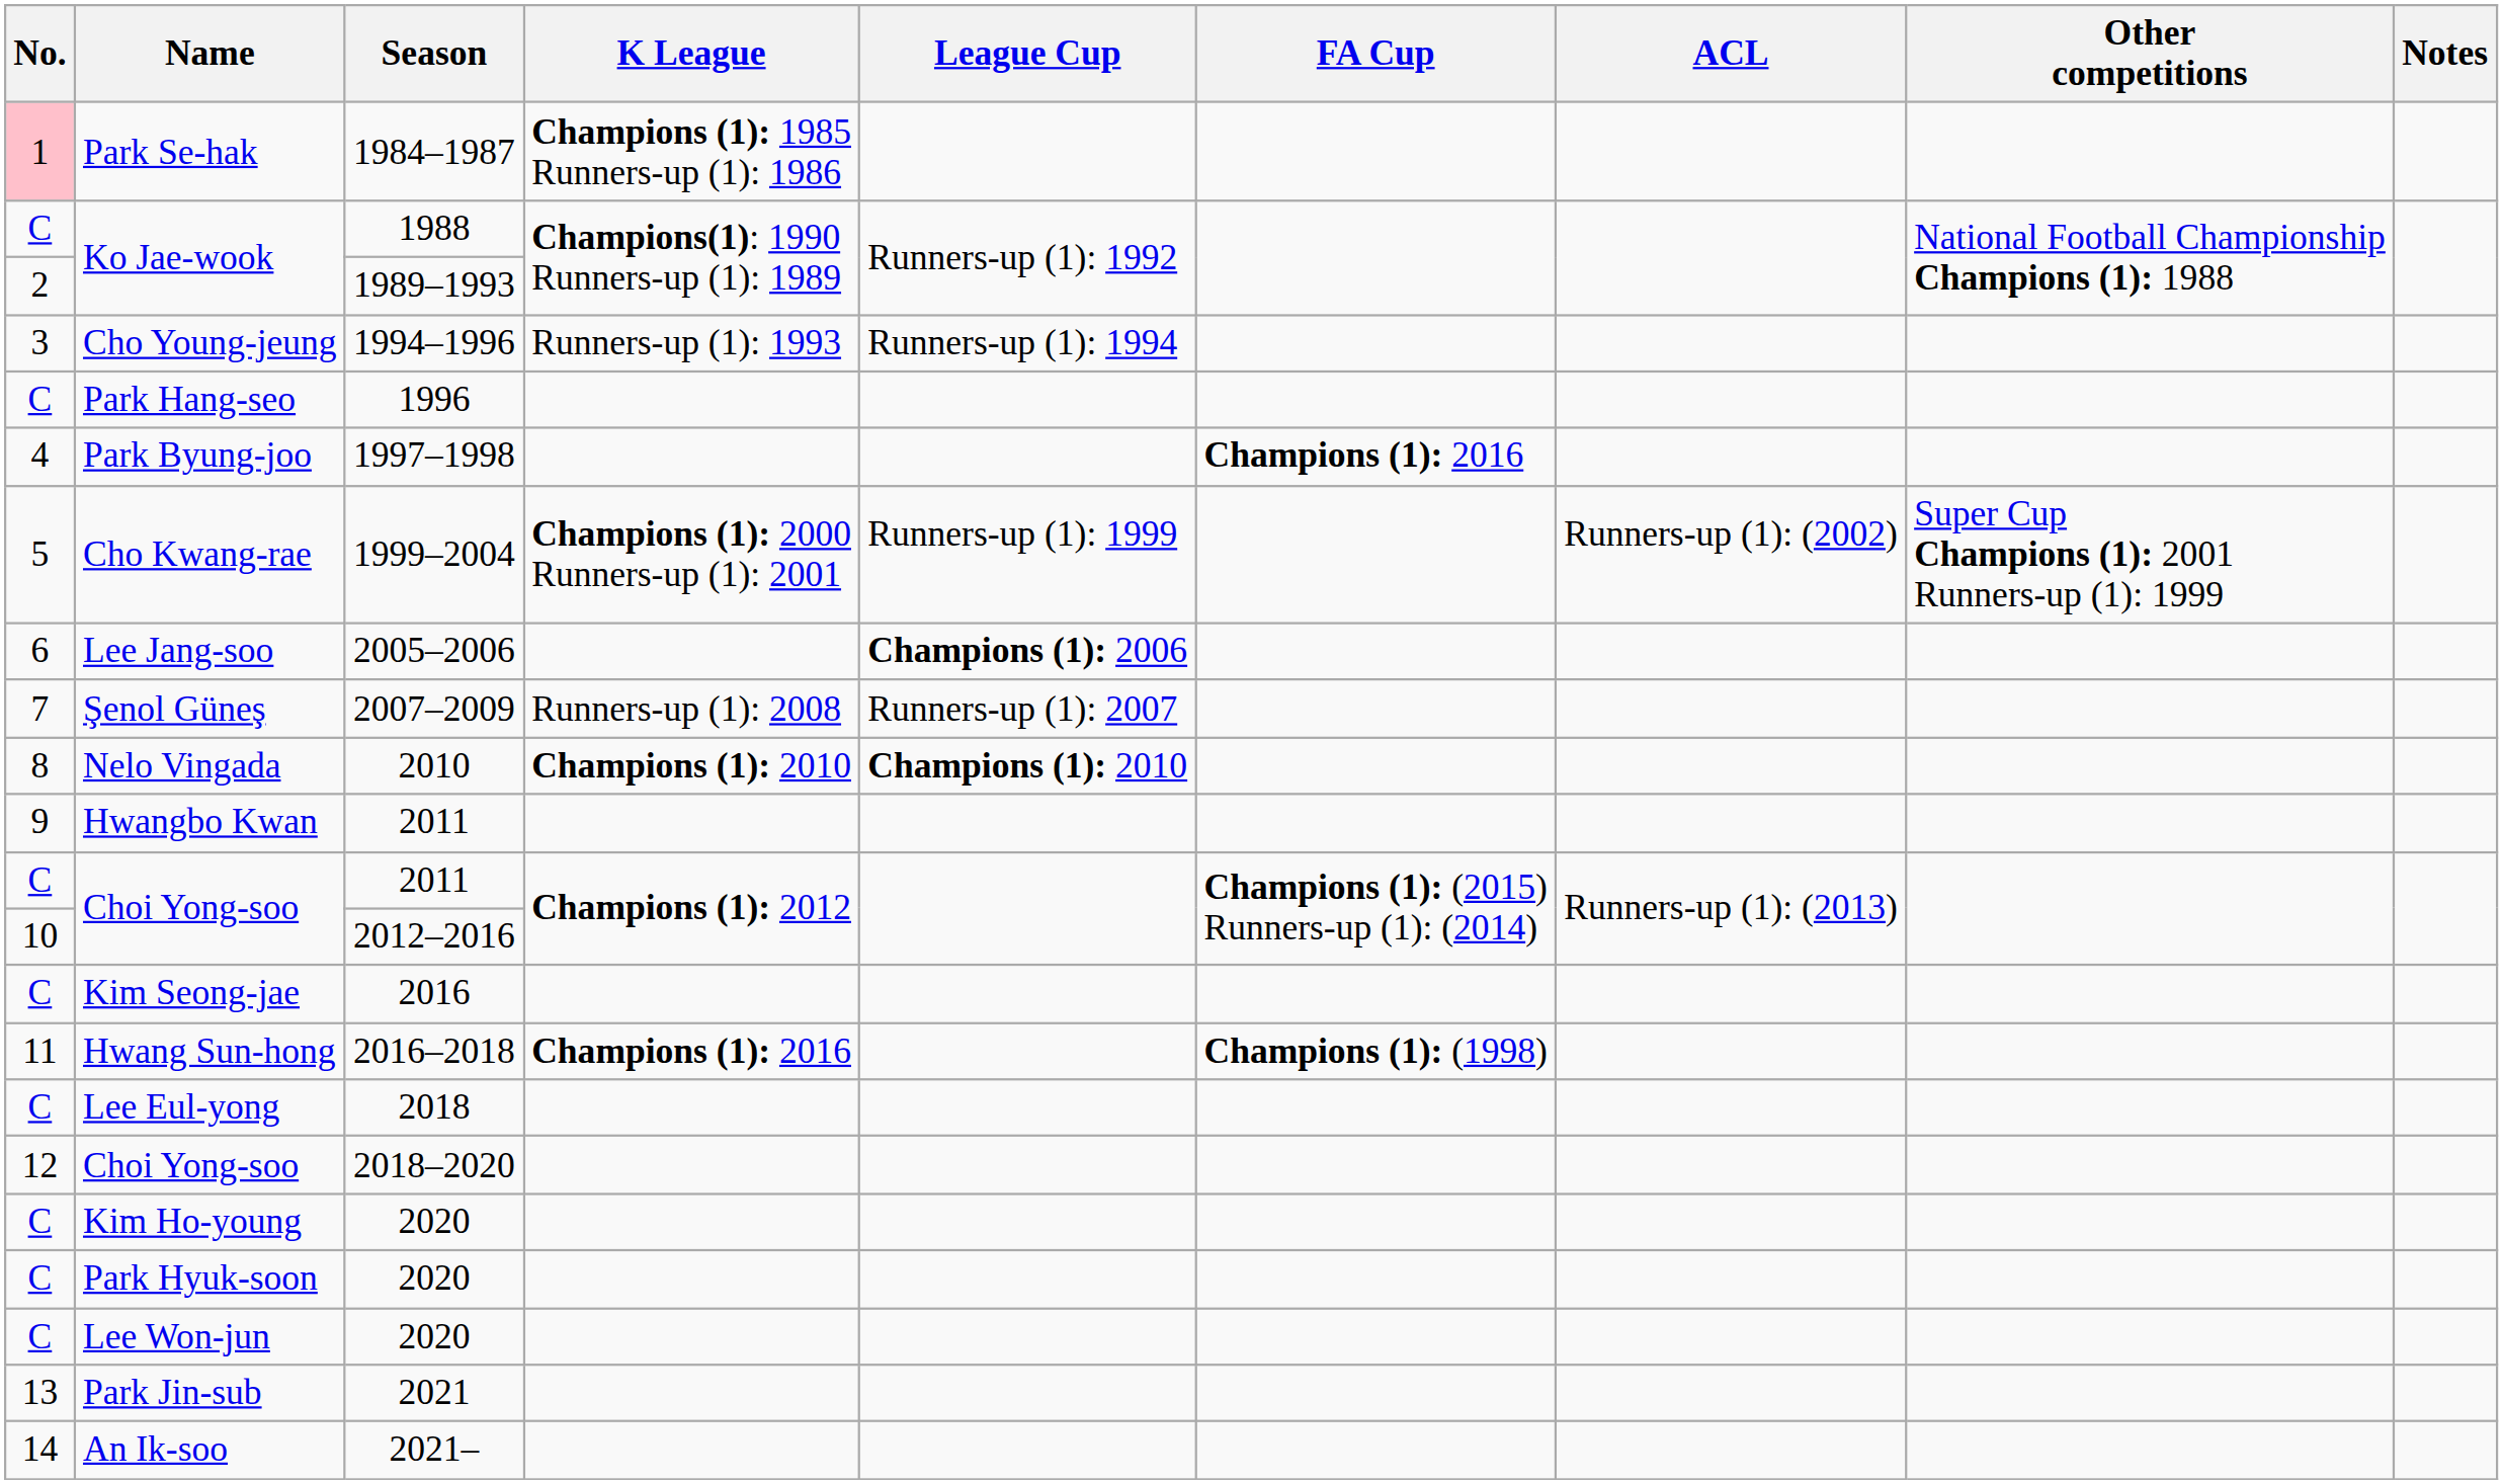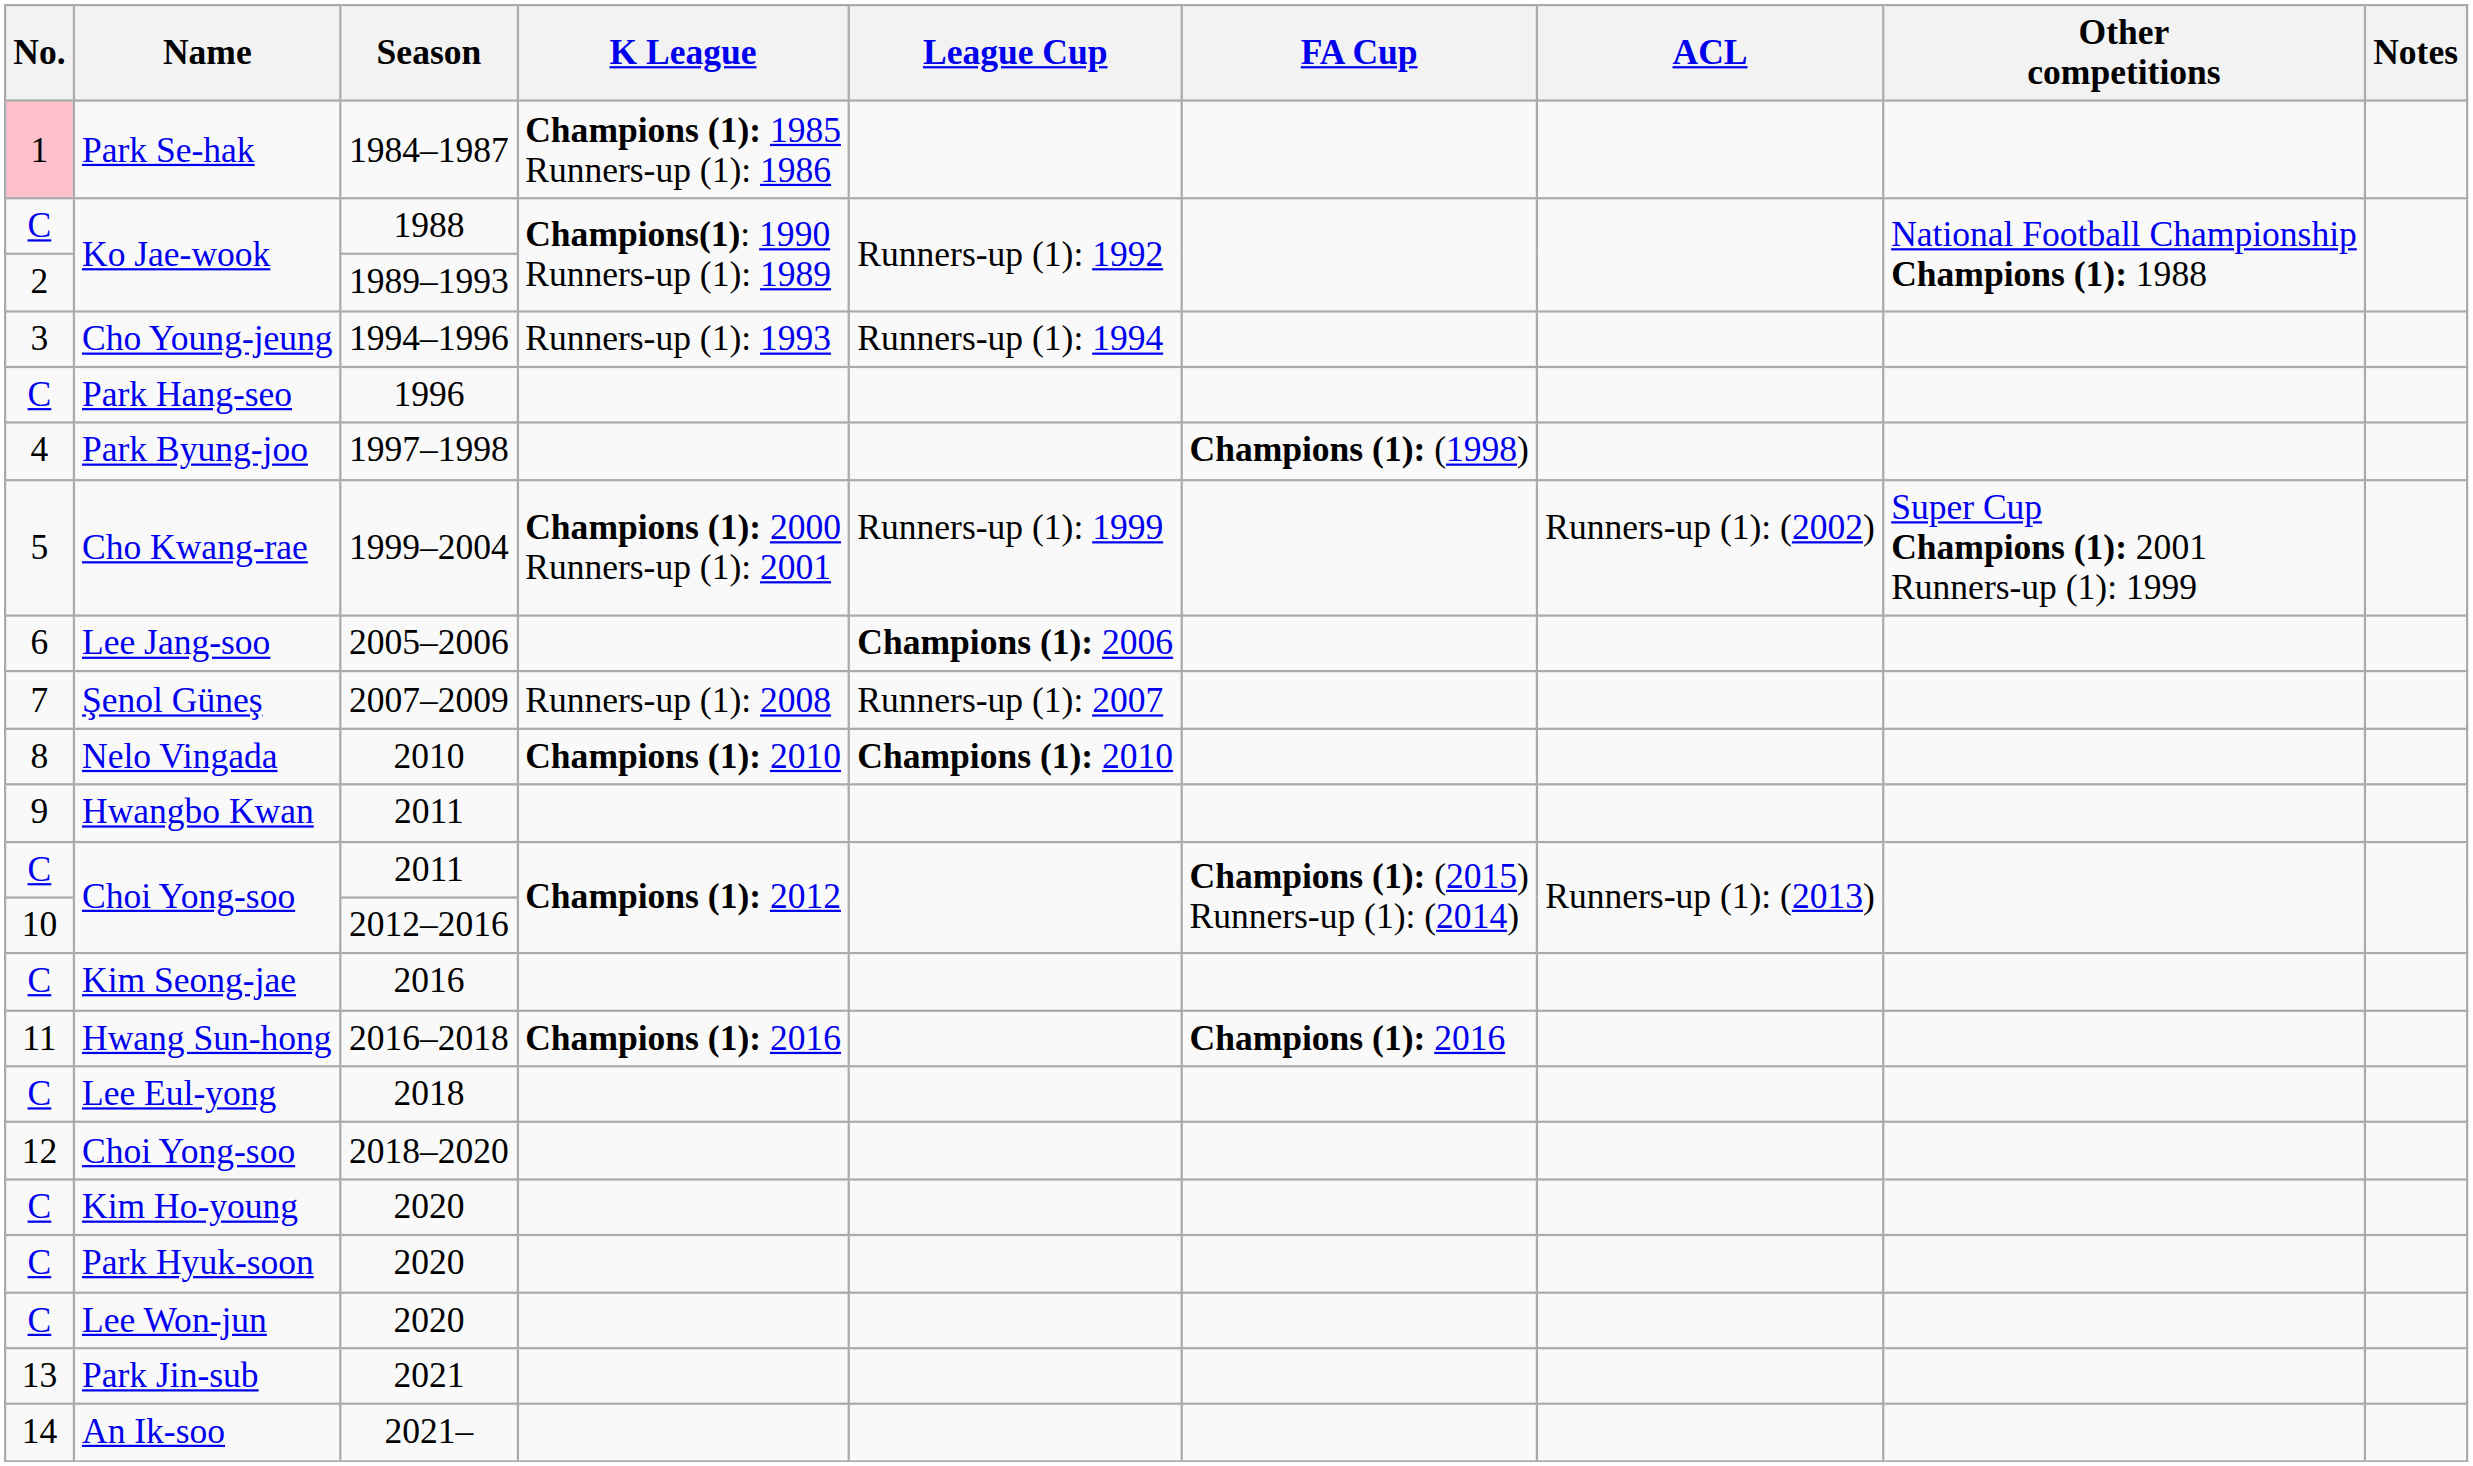Park Byung-joo | FA Cup: Champions (1): 2016 -> Champions (1): (1998)
Hwang Sun-hong | FA Cup: Champions (1): (1998) -> Champions (1): 2016
